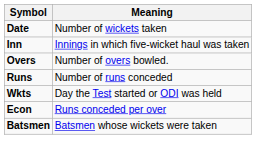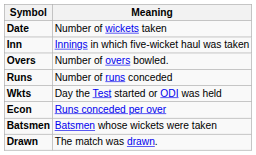+ row: Drawn | The match was drawn.
